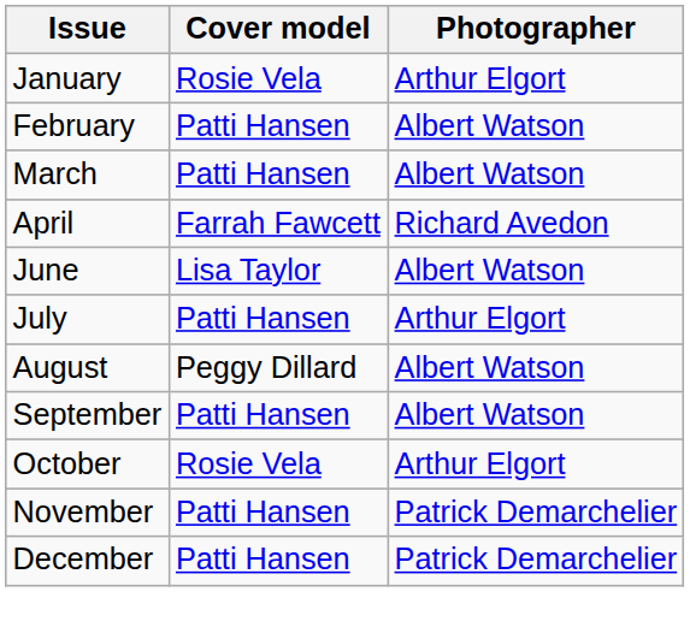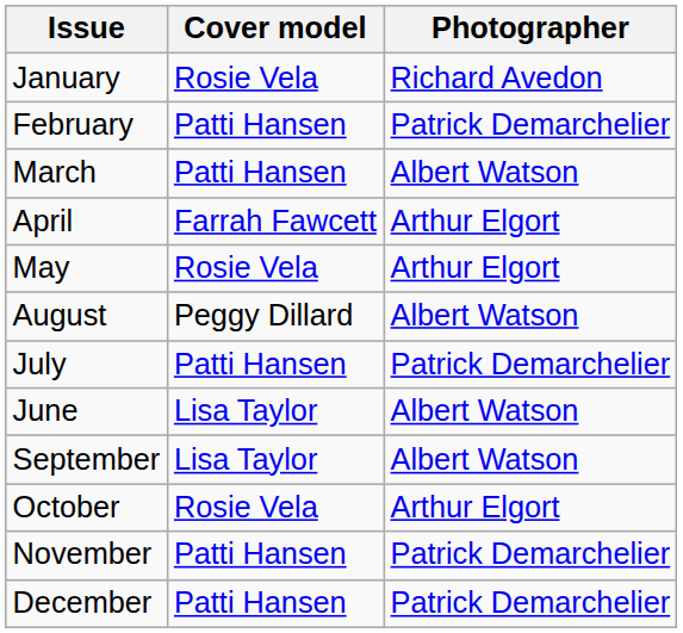January | Photographer: Arthur Elgort -> Richard Avedon
February | Photographer: Albert Watson -> Patrick Demarchelier
April | Photographer: Richard Avedon -> Arthur Elgort
+ row: May | Rosie Vela | Arthur Elgort
rows swapped: June <-> August
July | Photographer: Arthur Elgort -> Patrick Demarchelier
September | Cover model: Patti Hansen -> Lisa Taylor
